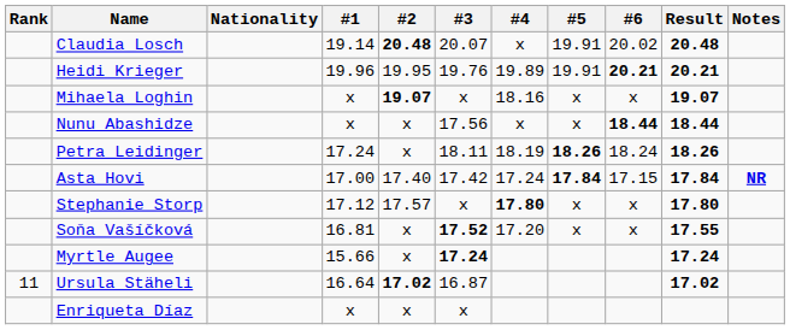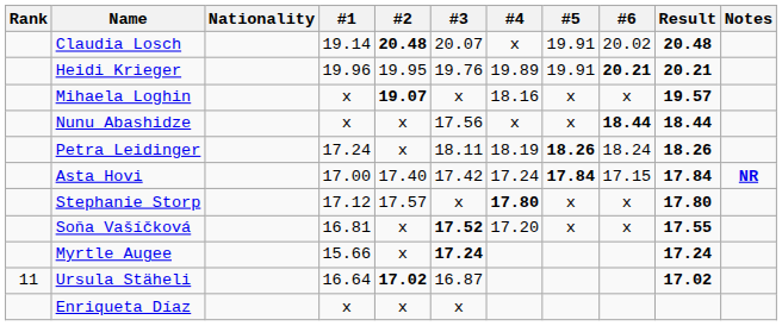Mihaela Loghin | Result: 19.07 -> 19.57
